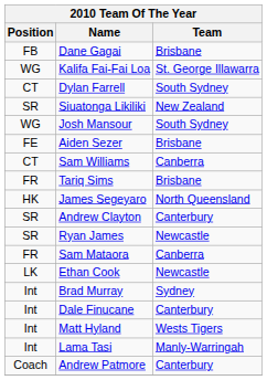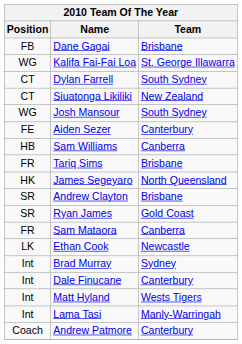Siuatonga Likiliki | Position: SR -> CT
Aiden Sezer | Team: Brisbane -> Canterbury
Sam Williams | Position: CT -> HB
Andrew Clayton | Team: Canterbury -> Brisbane
Ryan James | Team: Newcastle -> Gold Coast
